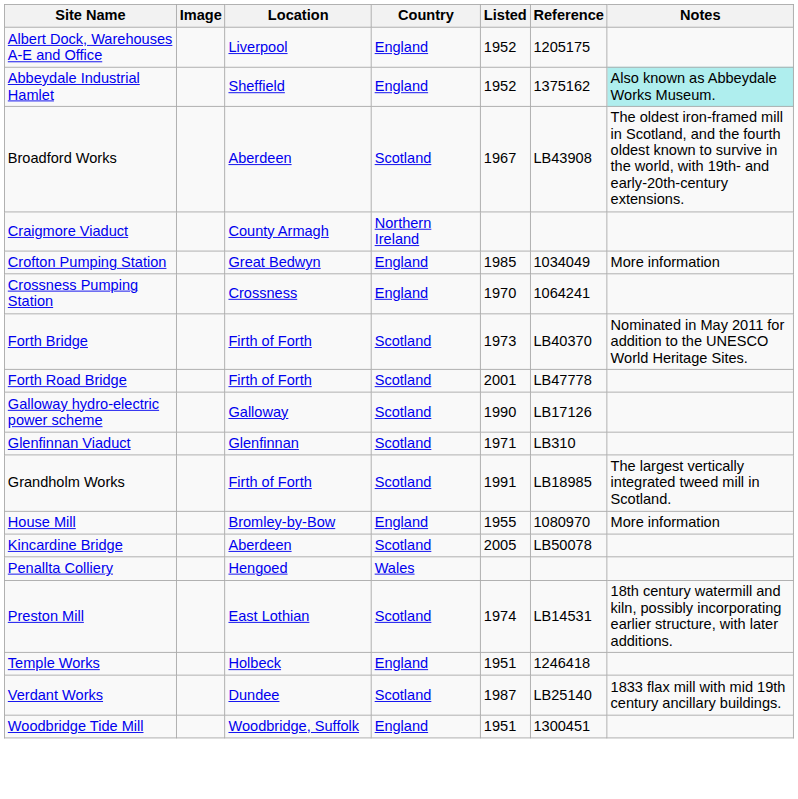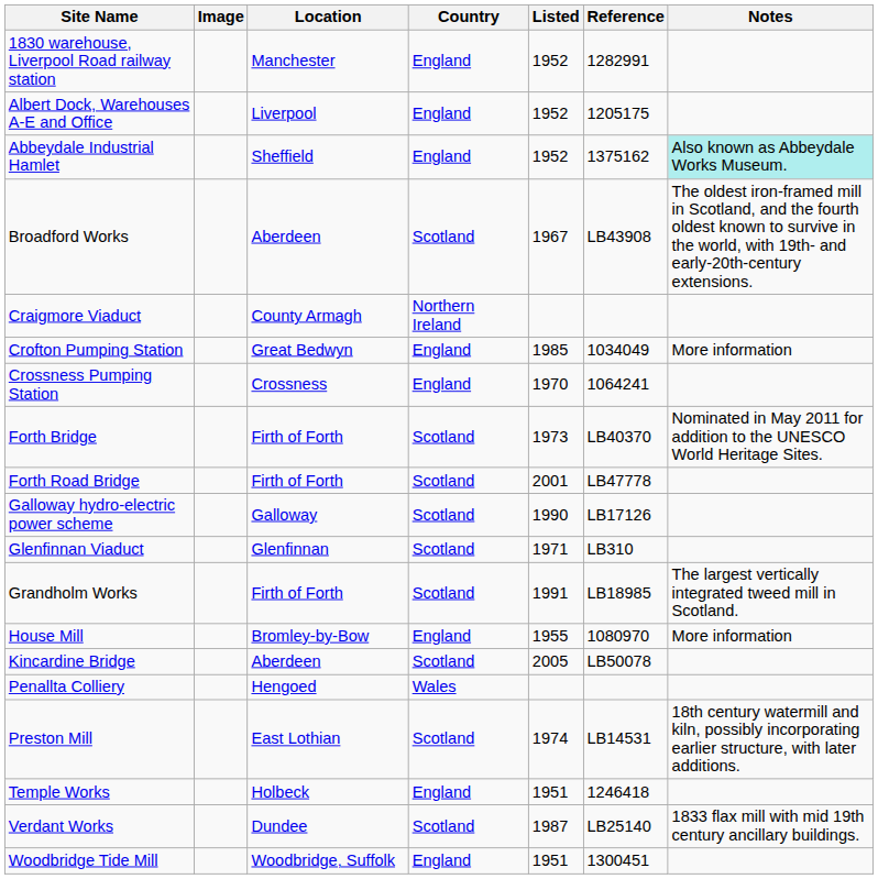+ row: 1830 warehouse, Liverpool Road railway station | Manchester | England | 1952 | 1282991
